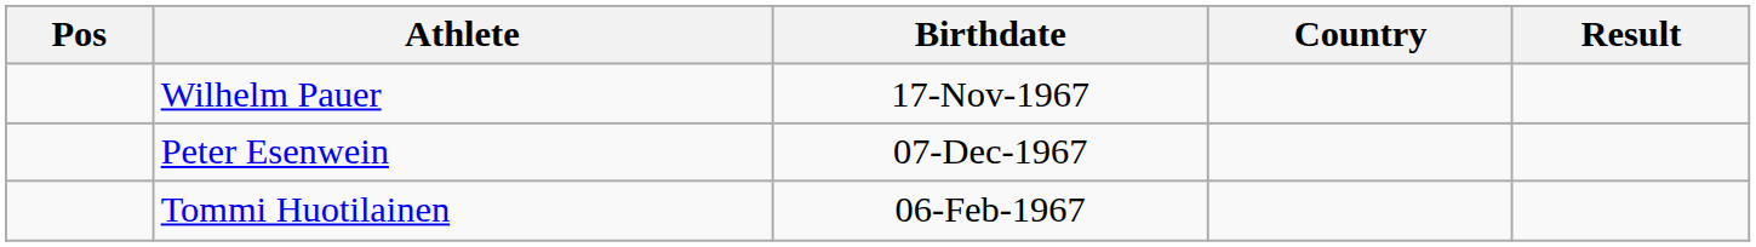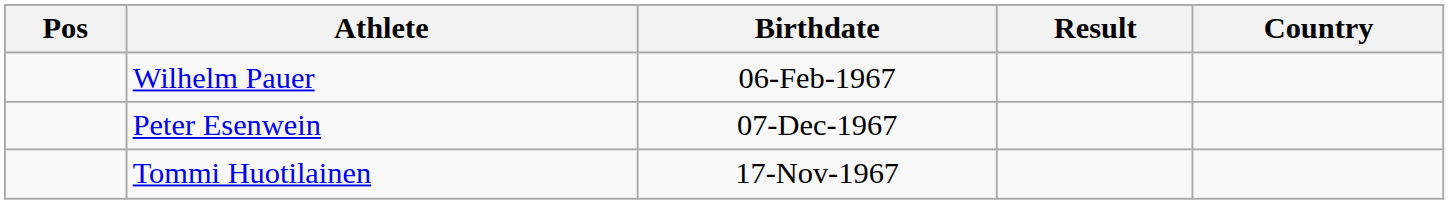columns swapped: Country <-> Result
Wilhelm Pauer | Birthdate: 17-Nov-1967 -> 06-Feb-1967
Tommi Huotilainen | Birthdate: 06-Feb-1967 -> 17-Nov-1967
